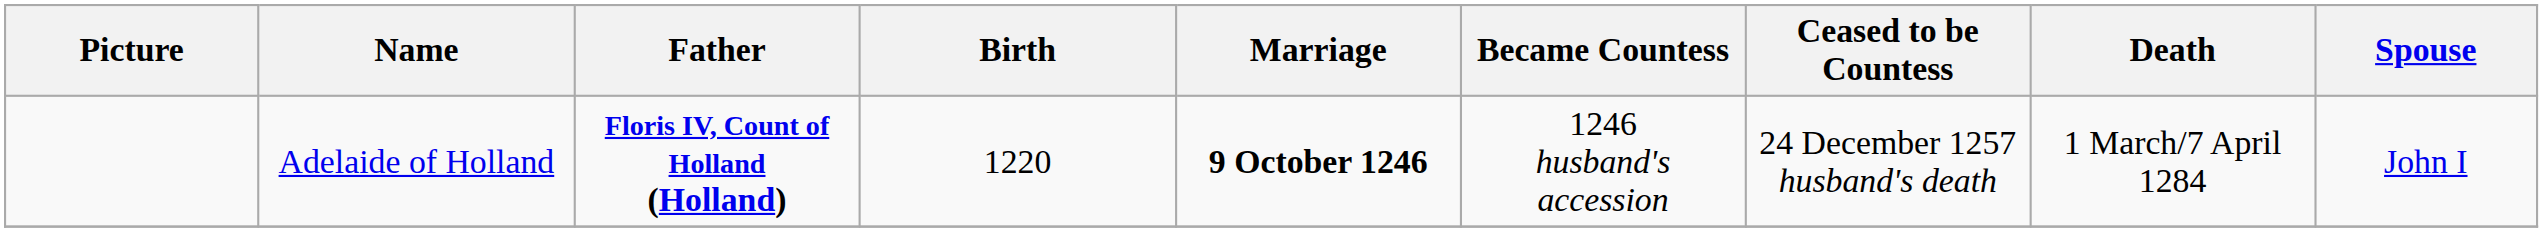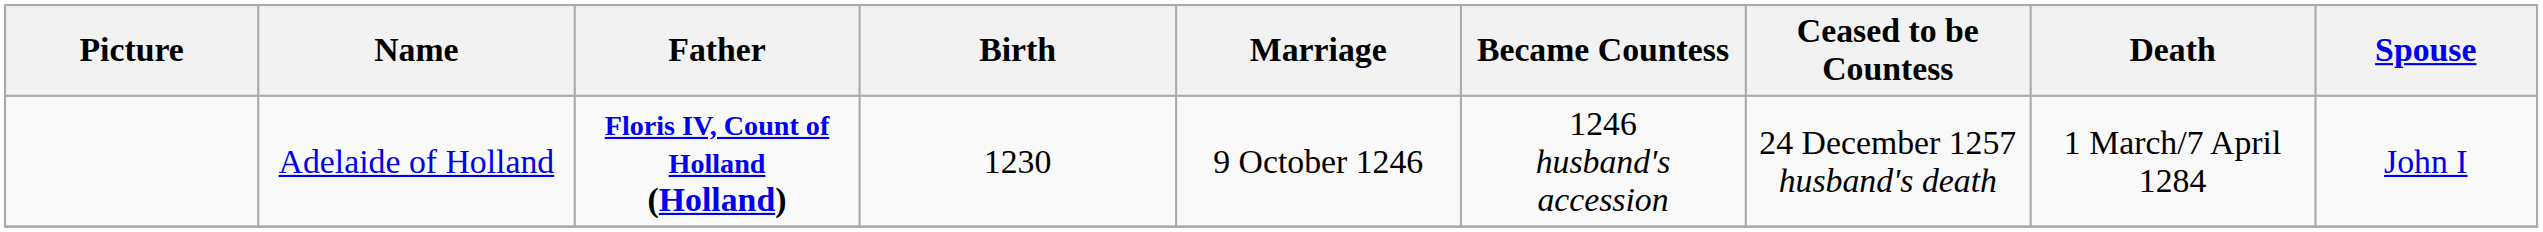Adelaide of Holland | Birth: 1220 -> 1230
Adelaide of Holland | Marriage: bold -> normal
